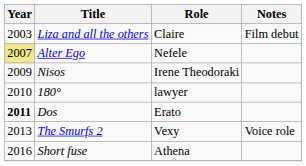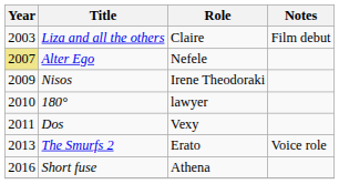Dos | Year: bold -> normal
Dos | Role: Erato -> Vexy
The Smurfs 2 | Role: Vexy -> Erato
